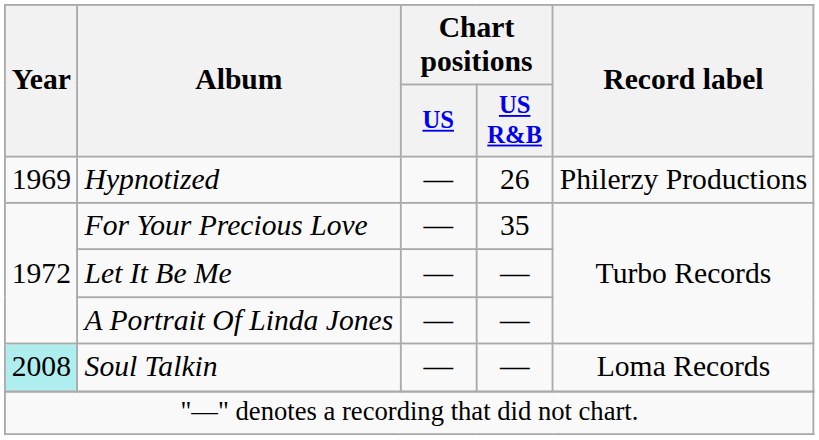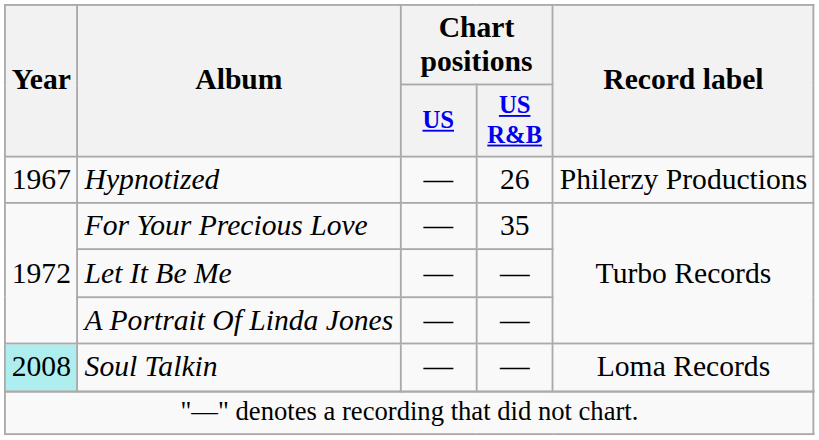Hypnotized | Year: 1969 -> 1967
